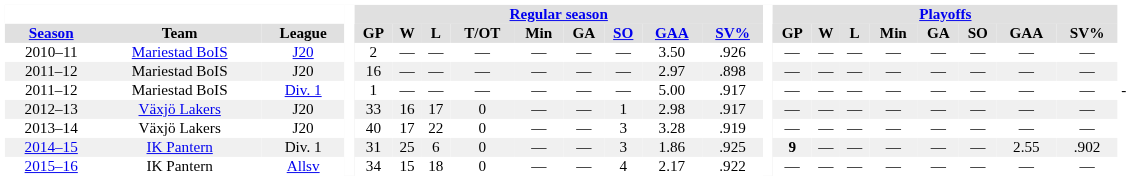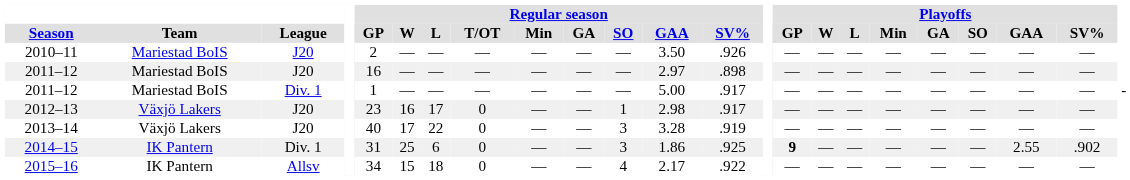2012–13 | Regular season / GP: 33 -> 23
